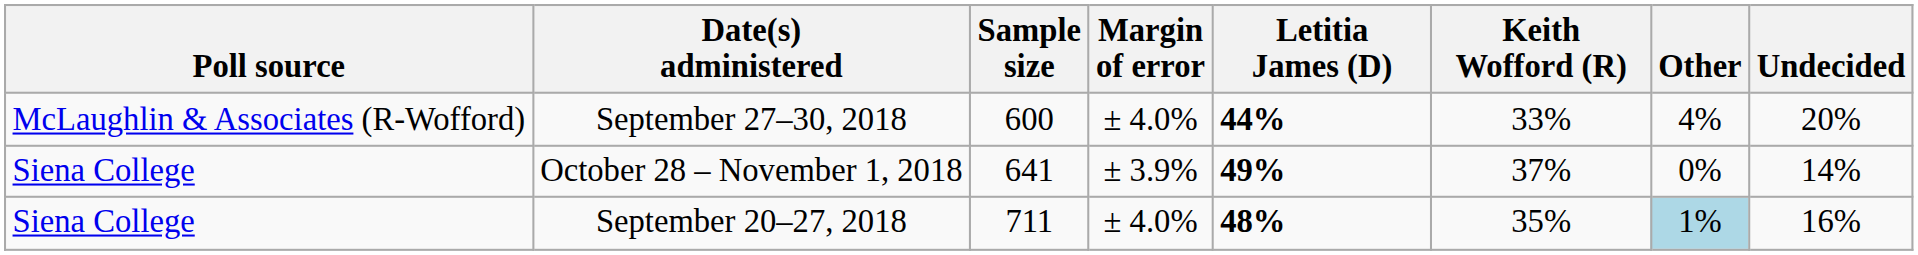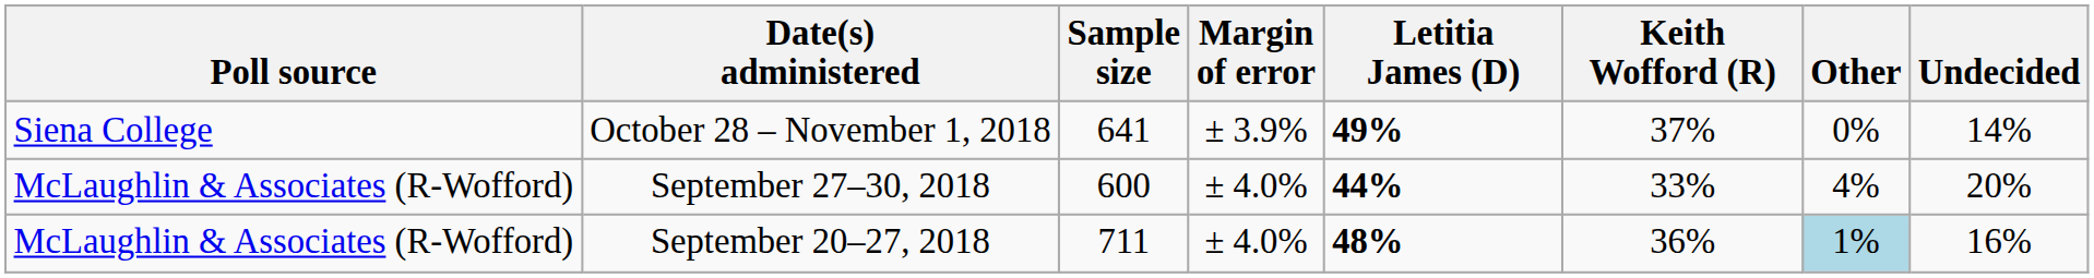rows swapped: October 28 – November 1, 2018 <-> September 27–30, 2018
September 20–27, 2018 | Poll source: Siena College -> McLaughlin & Associates (R-Wofford)
September 20–27, 2018 | Keith Wofford (R): 35% -> 36%
